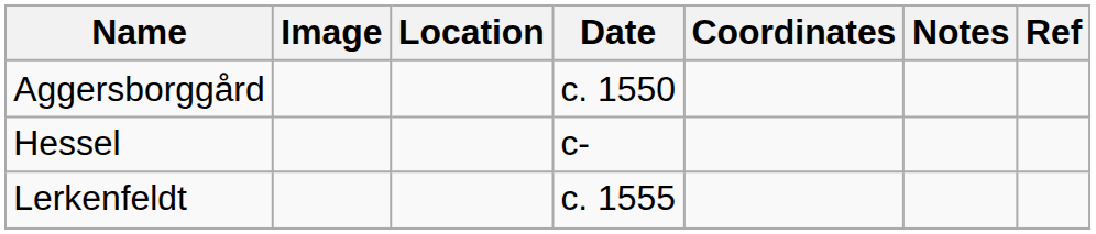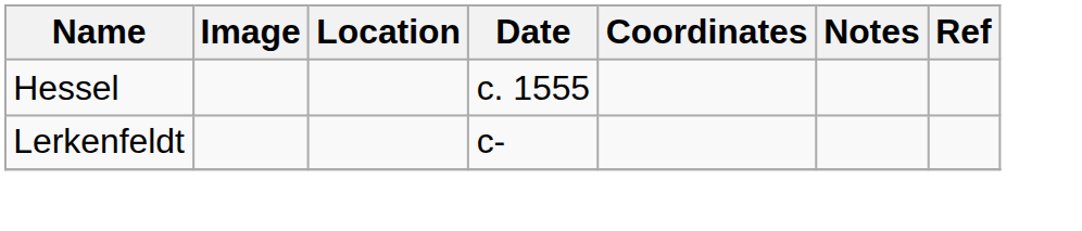- row: Aggersborggård | c. 1550
Hessel | Date: c- -> c. 1555
Lerkenfeldt | Date: c. 1555 -> c-
